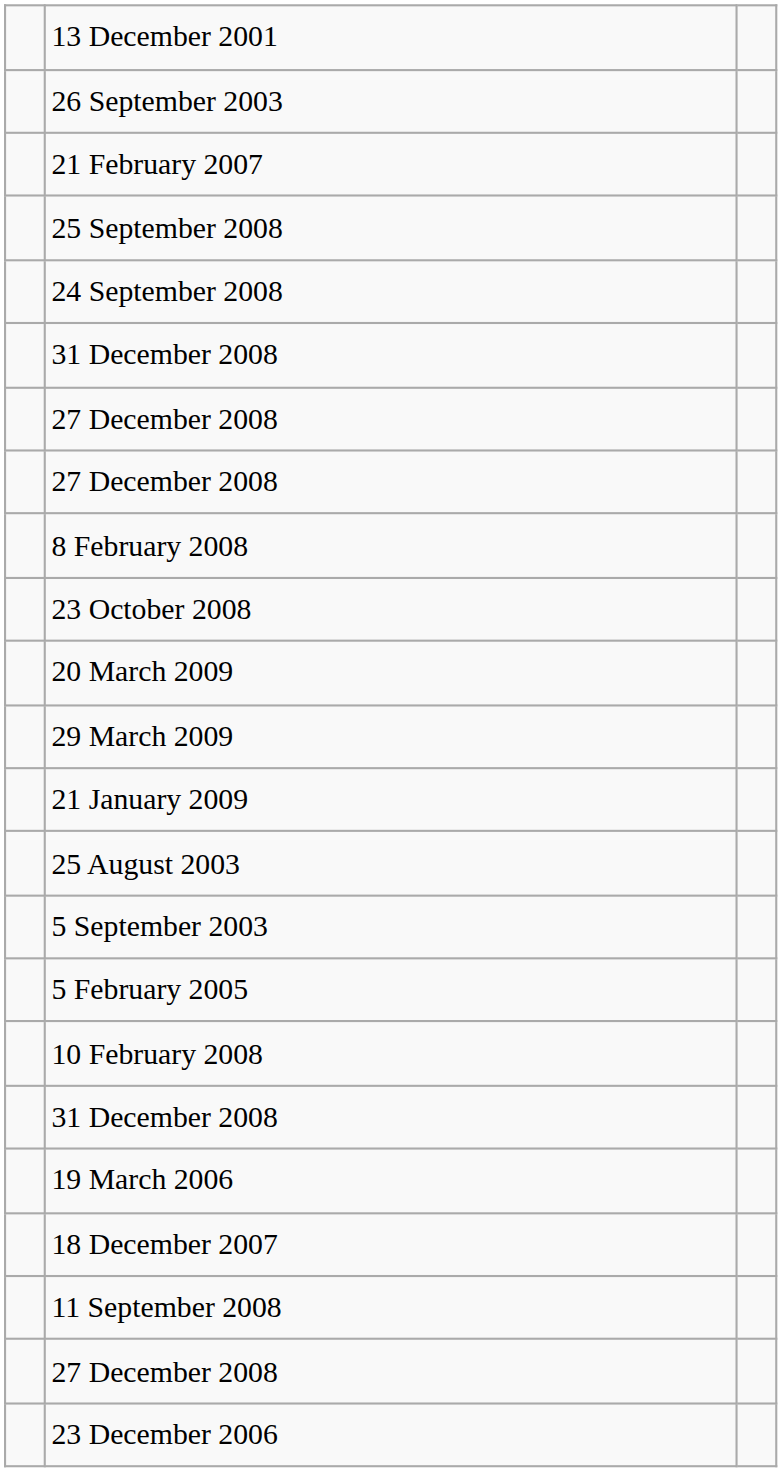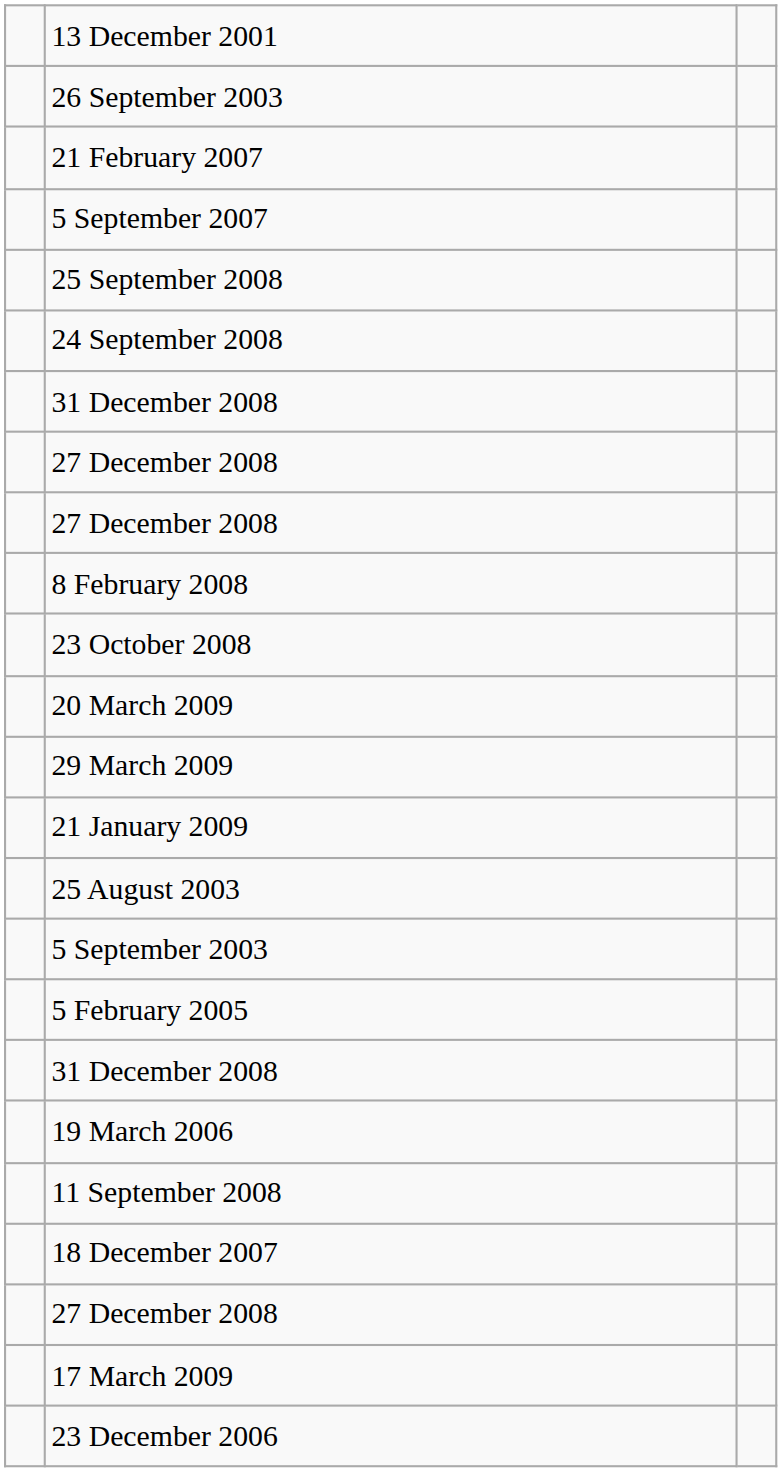+ row: 5 September 2007
- row: 10 February 2008
rows swapped: 18 December 2007 <-> 11 September 2008
+ row: 17 March 2009
